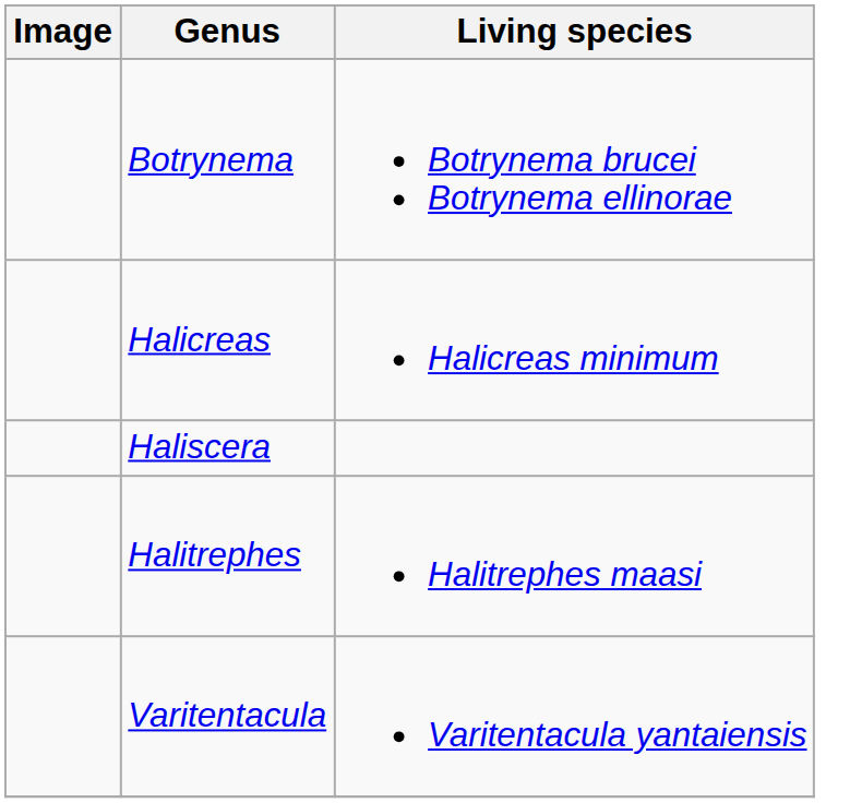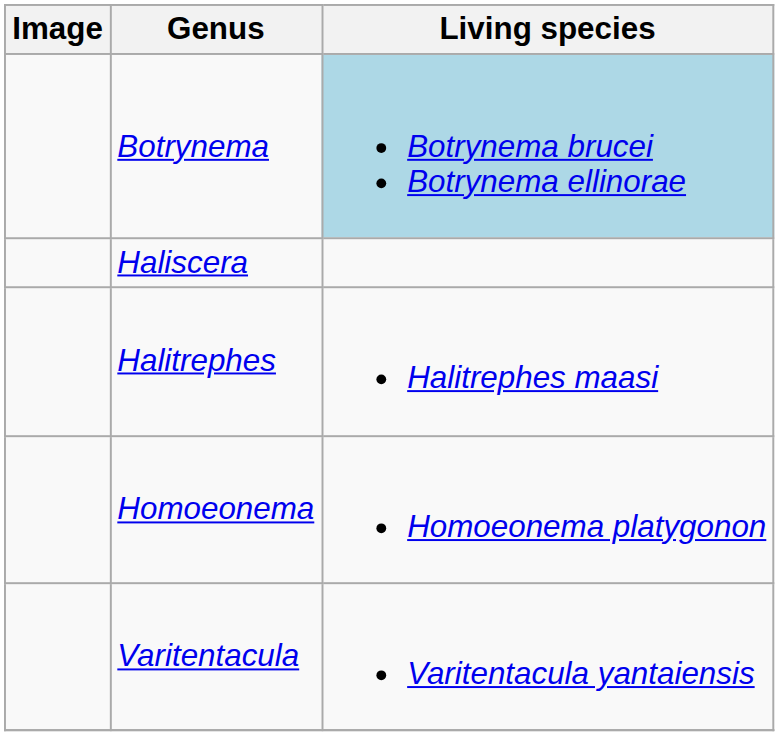Botrynema | Living species: no background -> lightblue background
- row: Halicreas | Halicreas minimum
+ row: Homoeonema | Homoeonema platygonon
